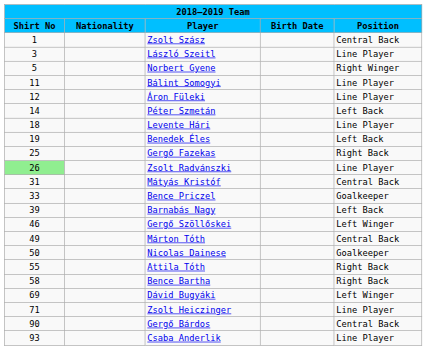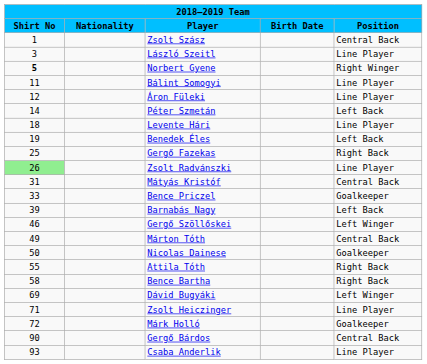Norbert Gyene | Shirt No: normal -> bold
+ row: 72 | Márk Holló | Goalkeeper
